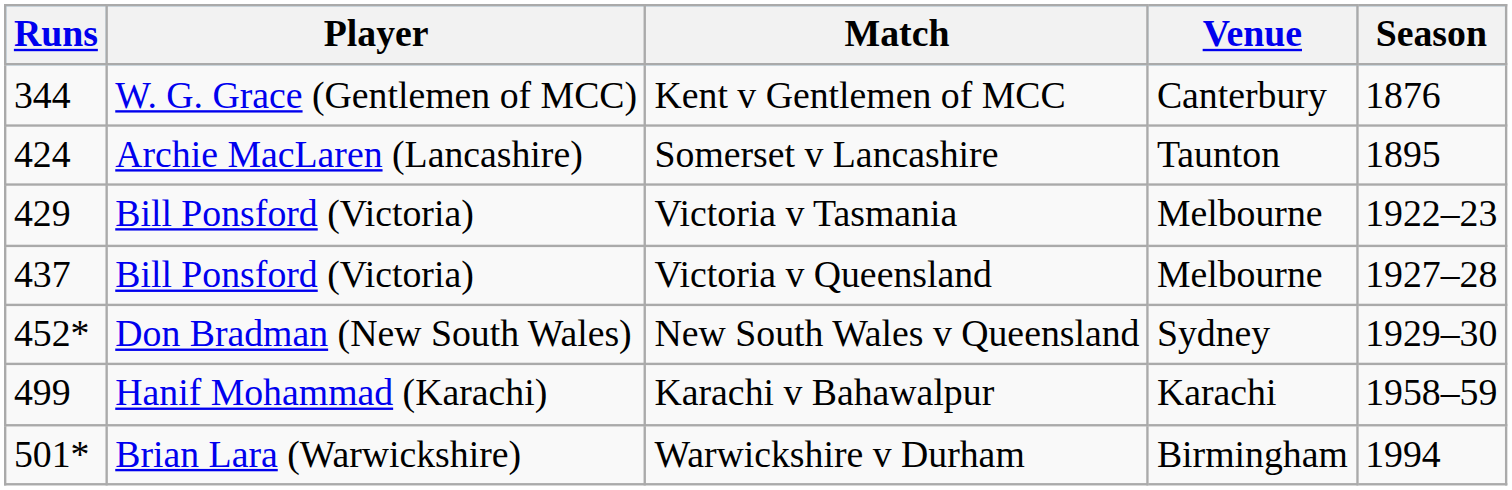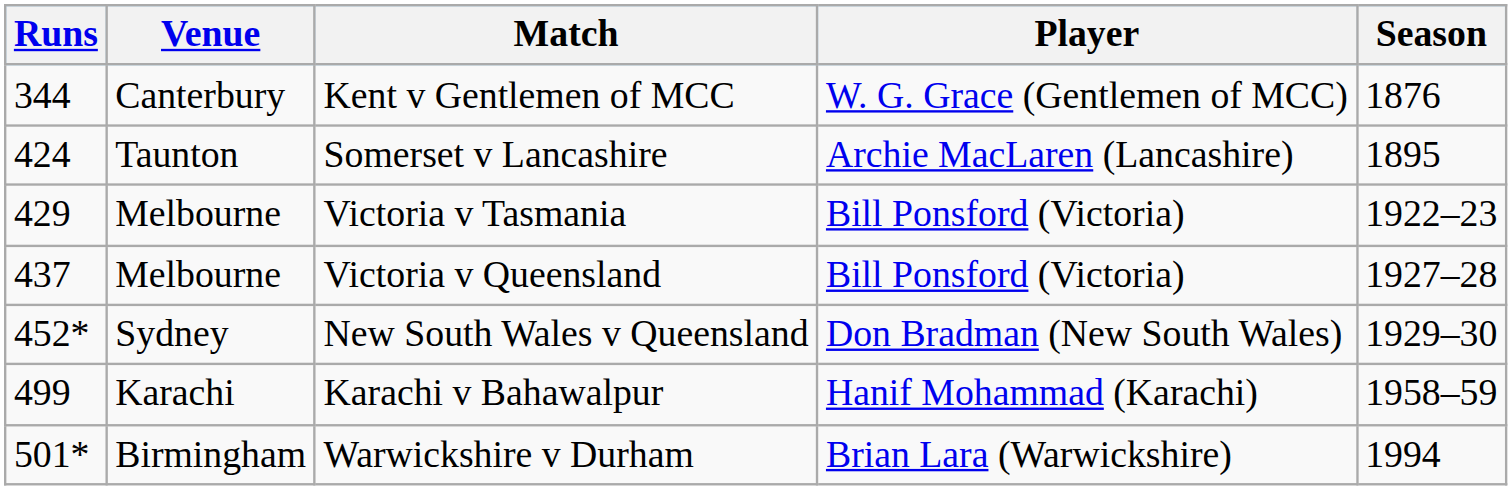columns swapped: Player <-> Venue
